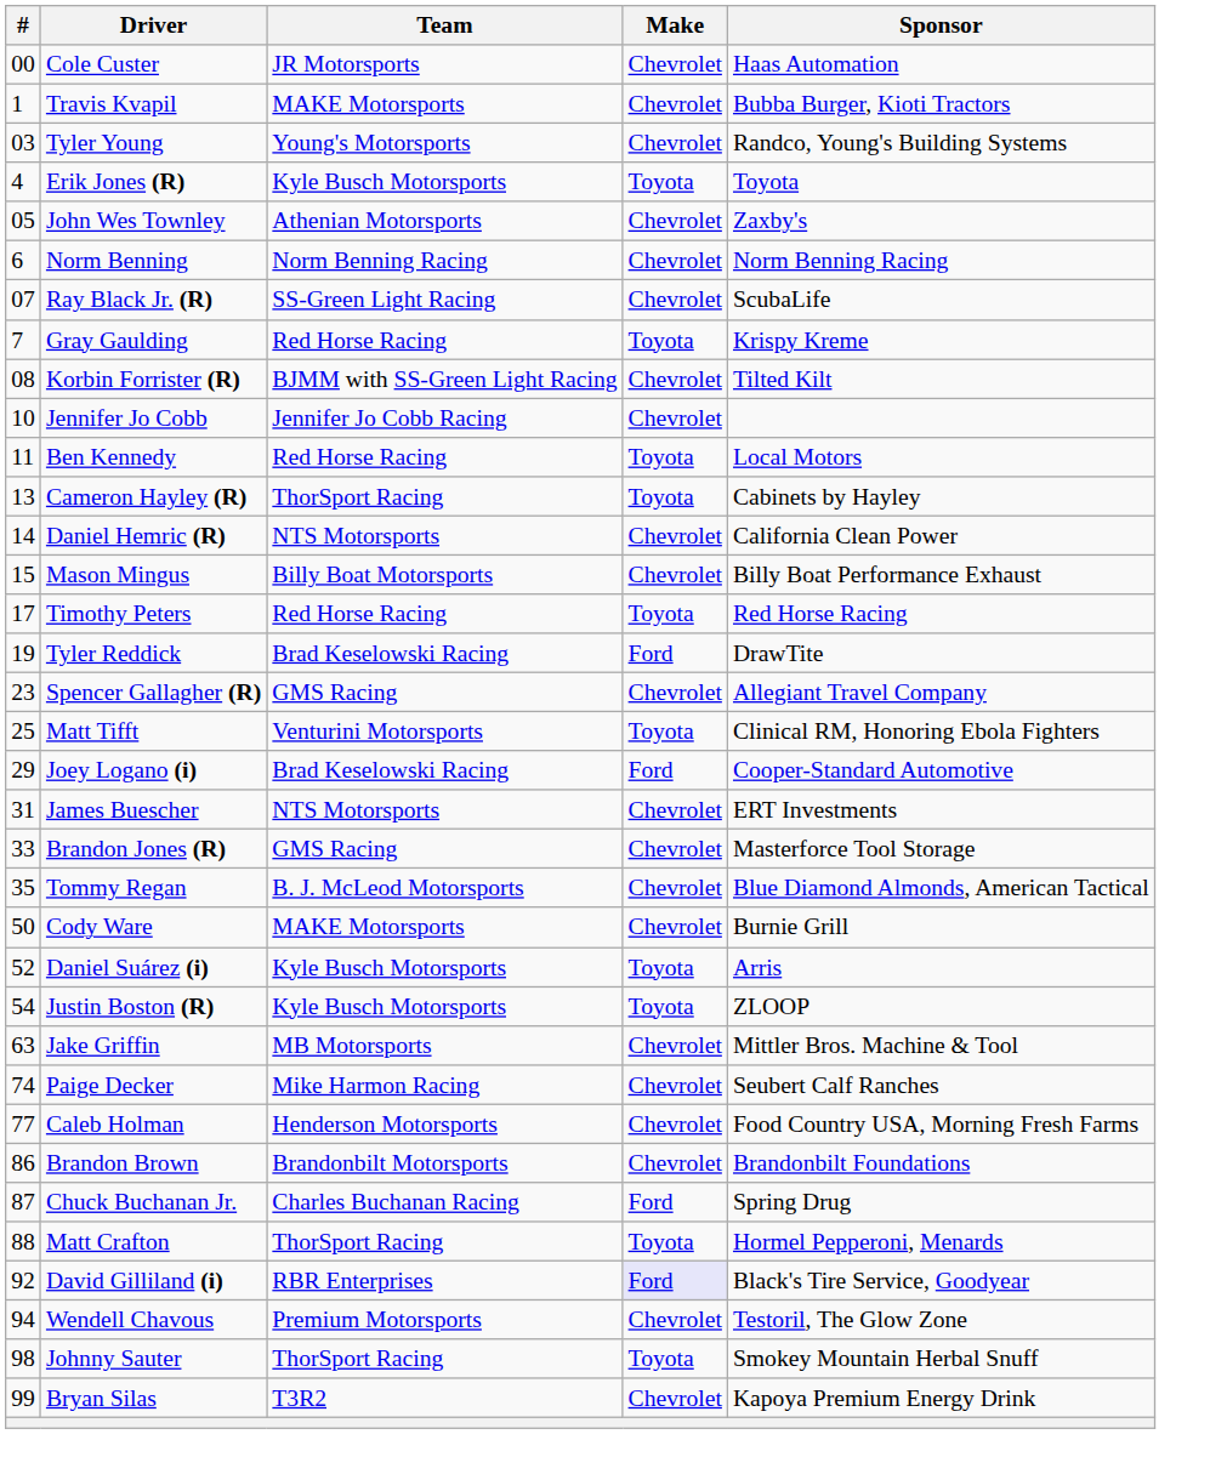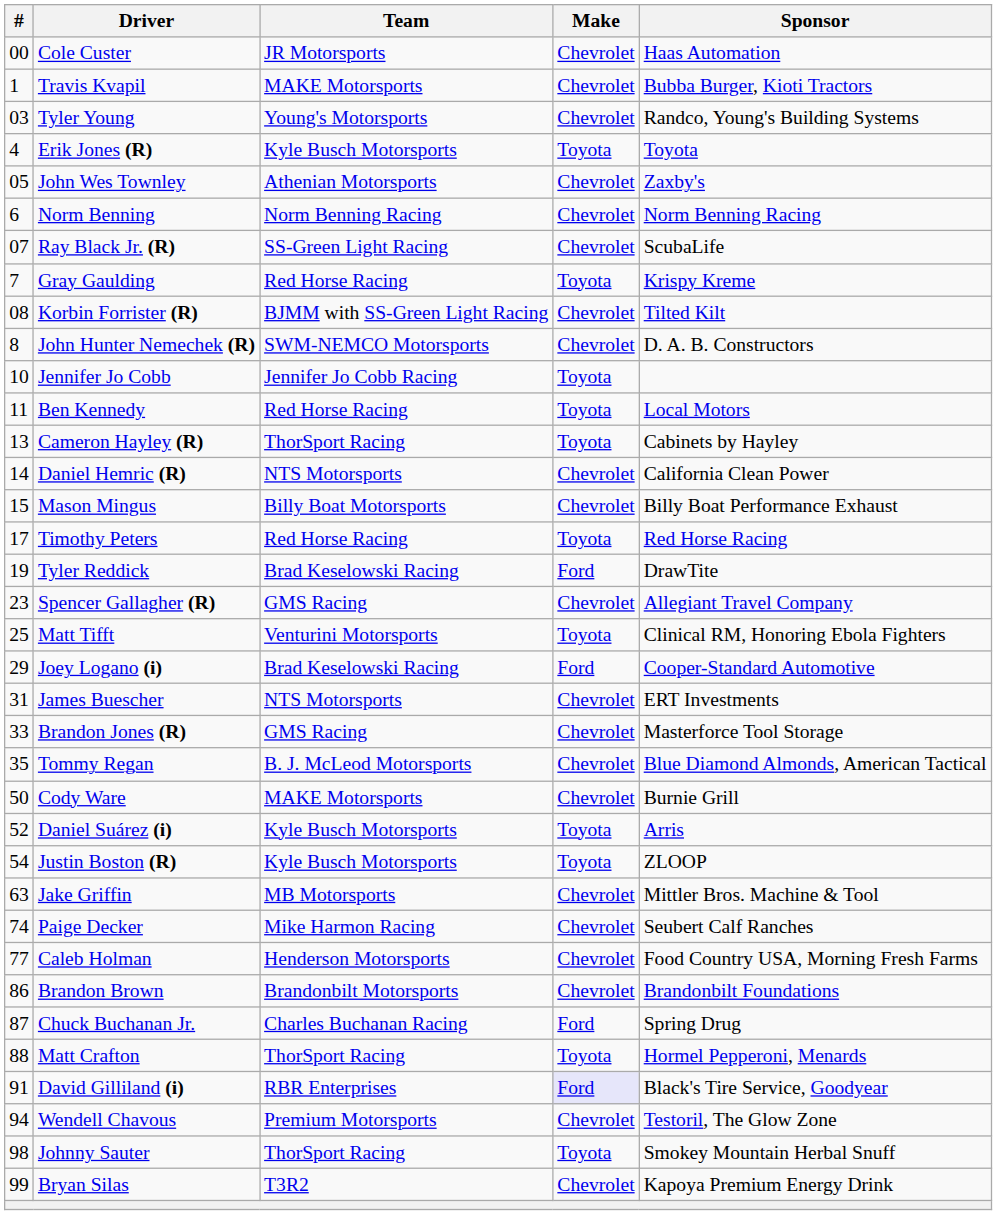+ row: 8 | John Hunter Nemechek (R) | SWM-NEMCO Motorsports | Chevrolet | D. A. B. Constructors
Jennifer Jo Cobb | Make: Chevrolet -> Toyota
David Gilliland (i) | #: 92 -> 91
